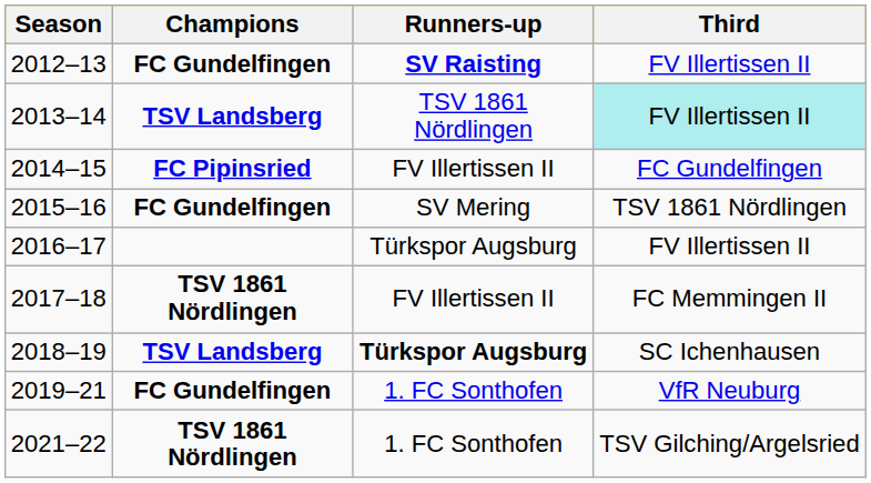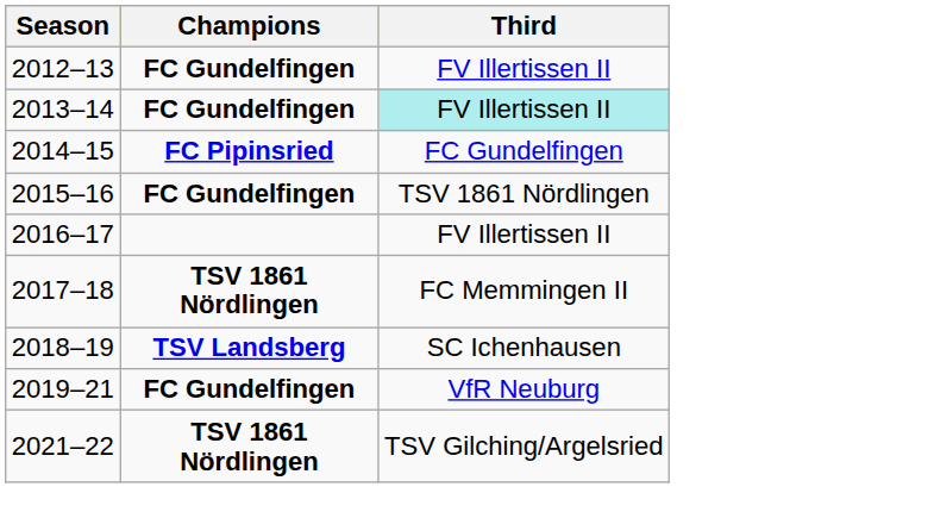- column: Runners-up | SV Raisting | TSV 1861 Nördlingen | FV Illertissen II | SV Mering | Türkspor Augsburg | FV Illertissen II | Türkspor Augsburg | 1. FC Sonthofen | 1. FC Sonthofen
2013–14 | Champions: TSV Landsberg -> FC Gundelfingen
